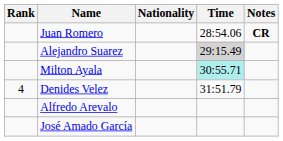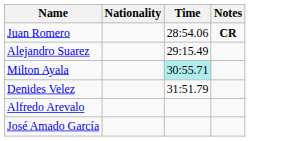- column: Rank | 4
Alejandro Suarez | Time: lightgrey background -> no background
